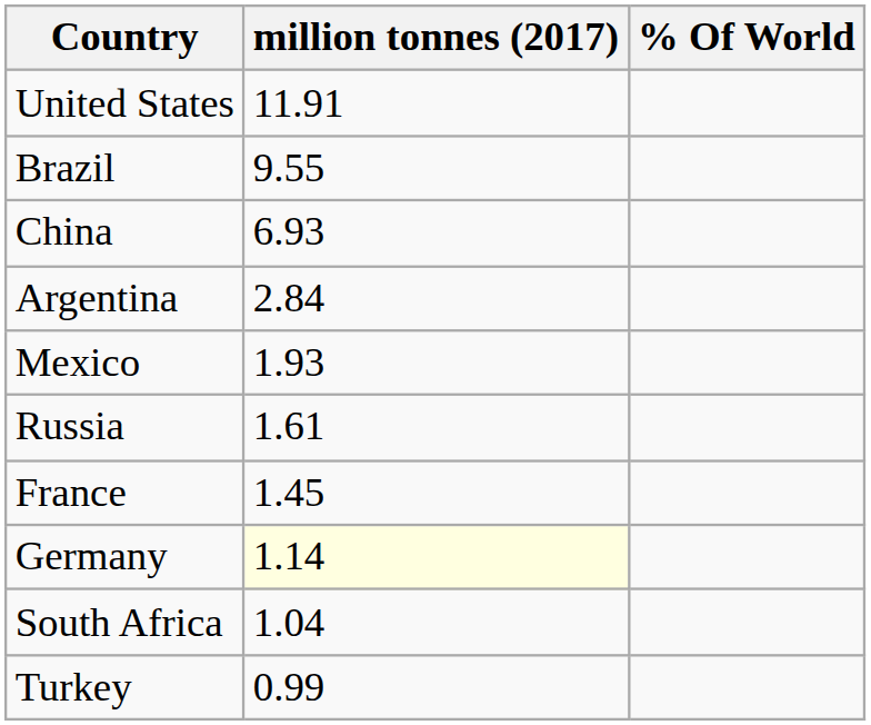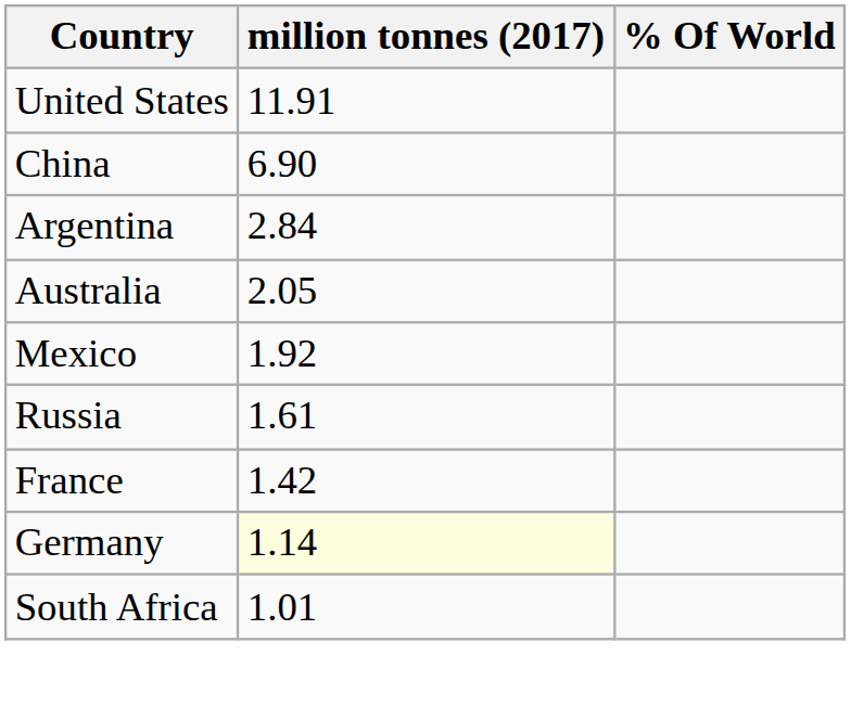- row: Brazil | 9.55
China | million tonnes (2017): 6.93 -> 6.90
+ row: Australia | 2.05
Mexico | million tonnes (2017): 1.93 -> 1.92
France | million tonnes (2017): 1.45 -> 1.42
South Africa | million tonnes (2017): 1.04 -> 1.01
- row: Turkey | 0.99
